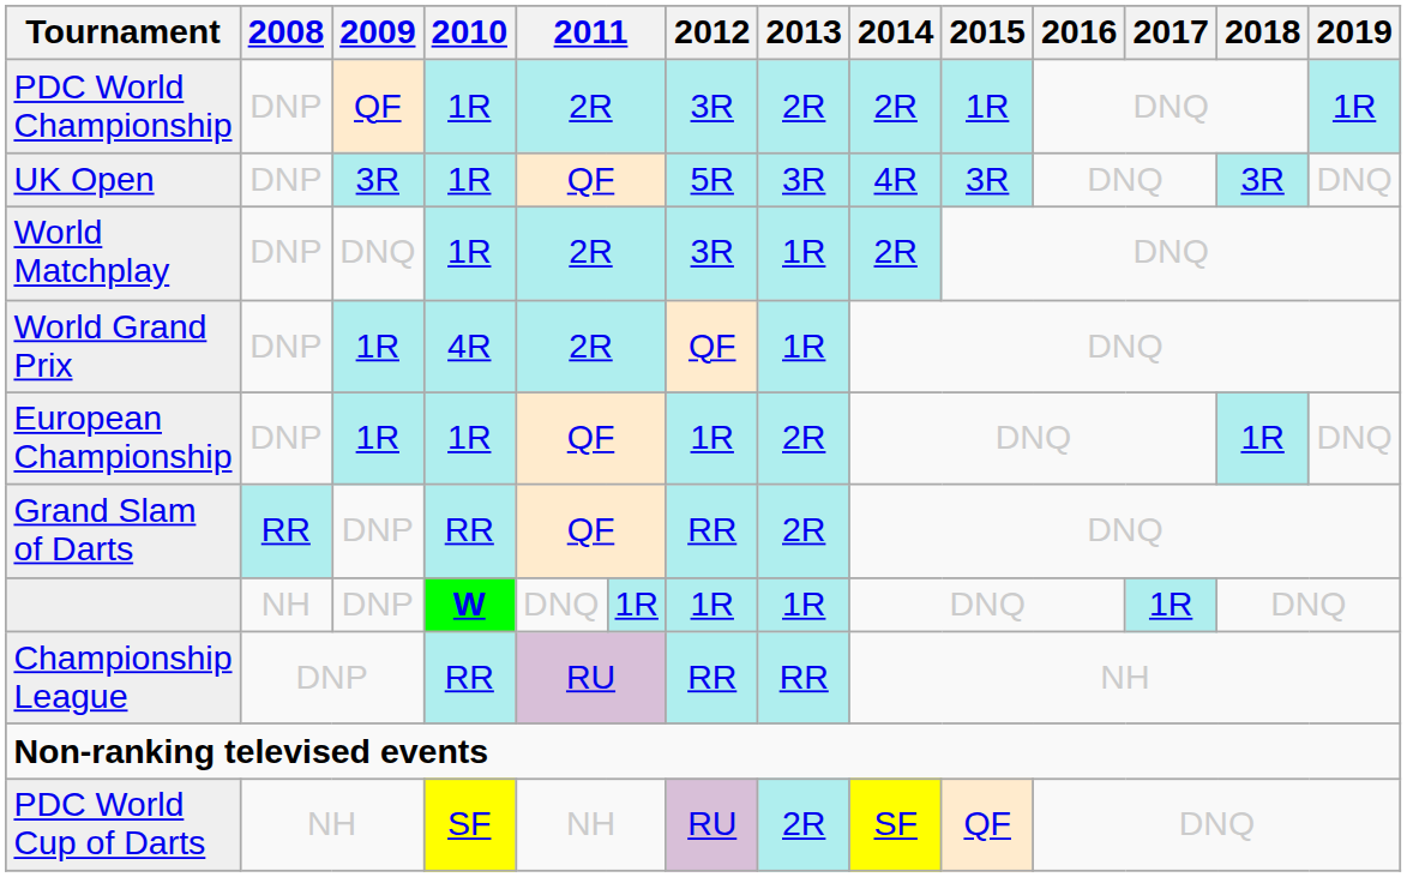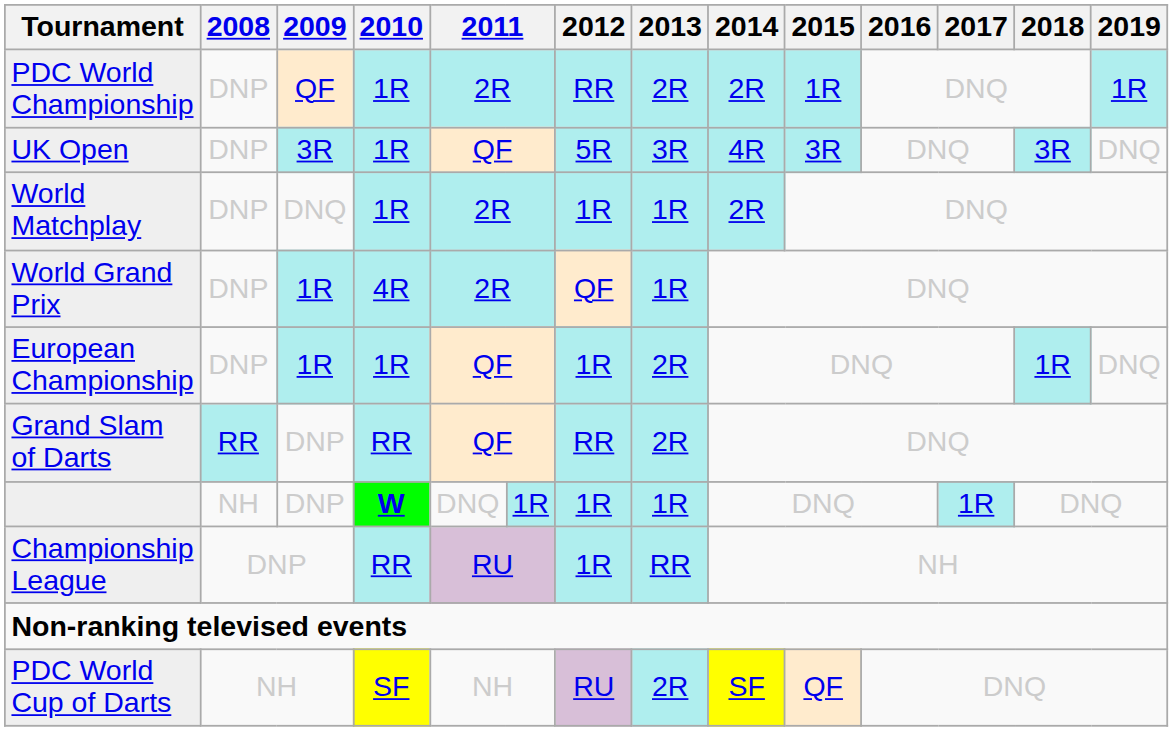PDC World Championship | 2012: 3R -> RR
World Matchplay | 2012: 3R -> 1R
Championship League | 2012: RR -> 1R
